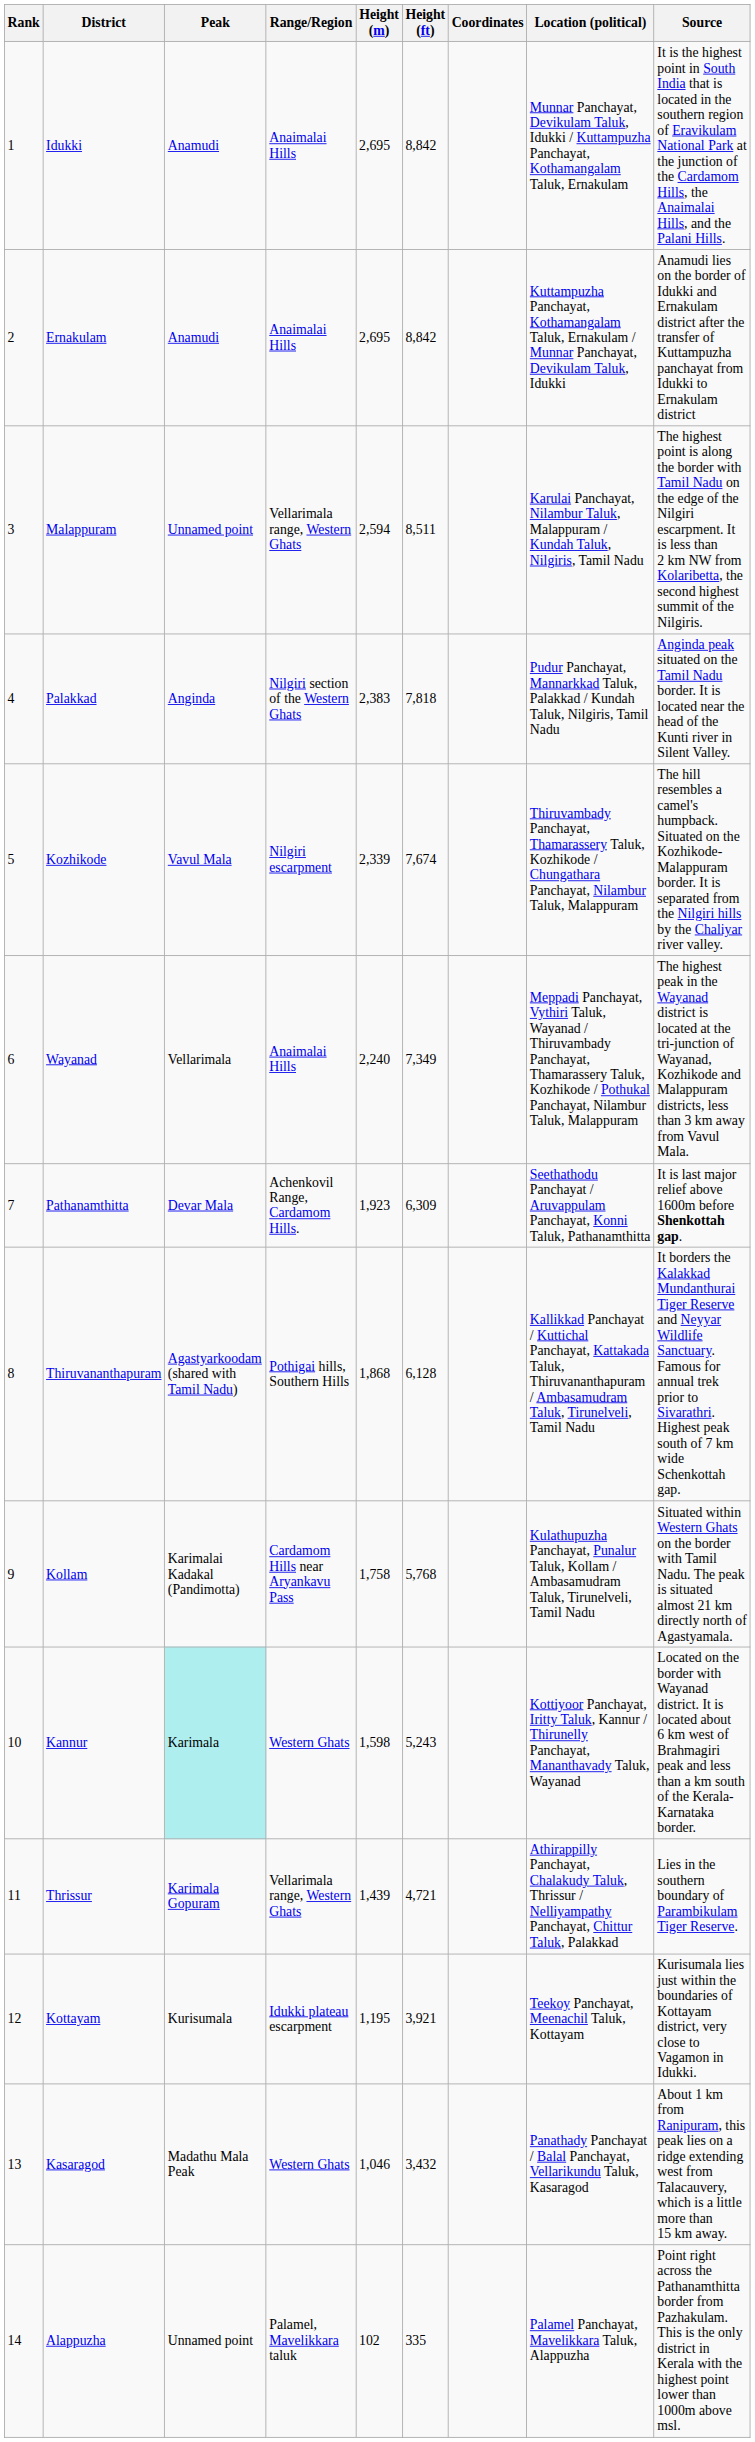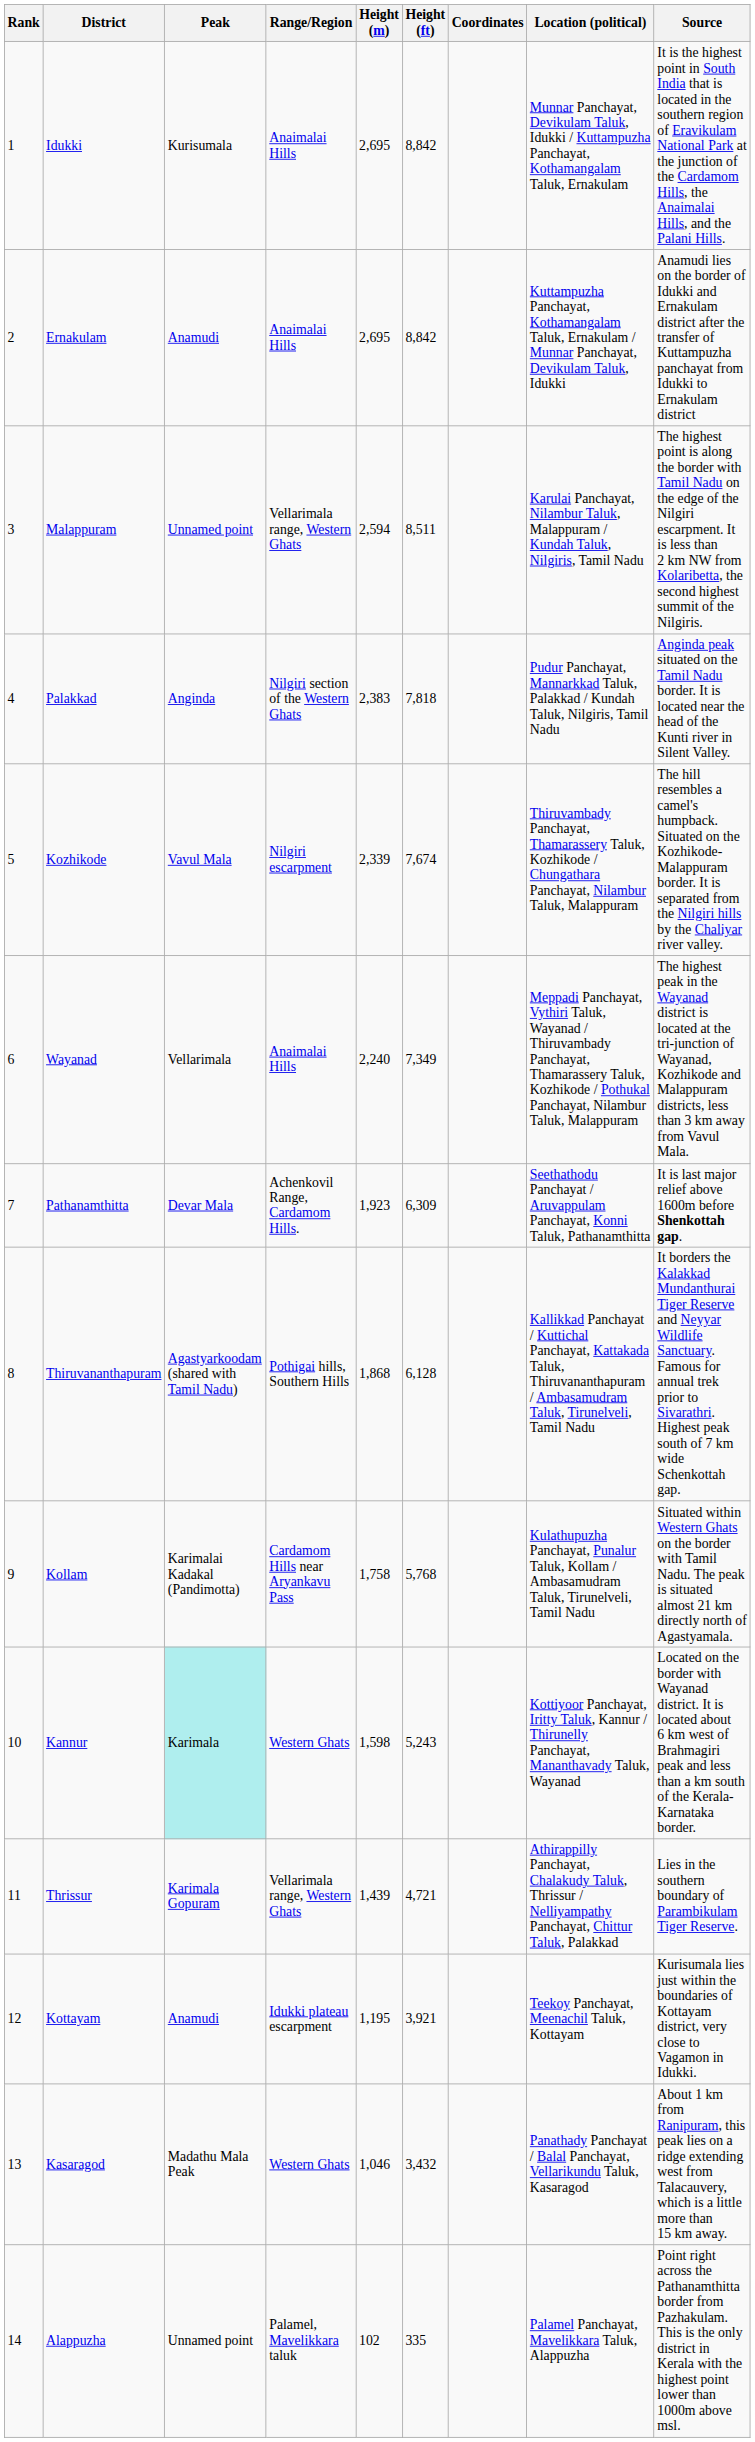Idukki | Peak: Anamudi -> Kurisumala
Kottayam | Peak: Kurisumala -> Anamudi
